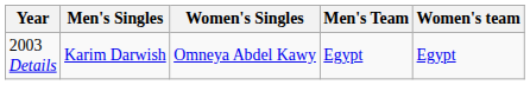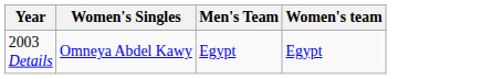- column: Men's Singles | Karim Darwish
